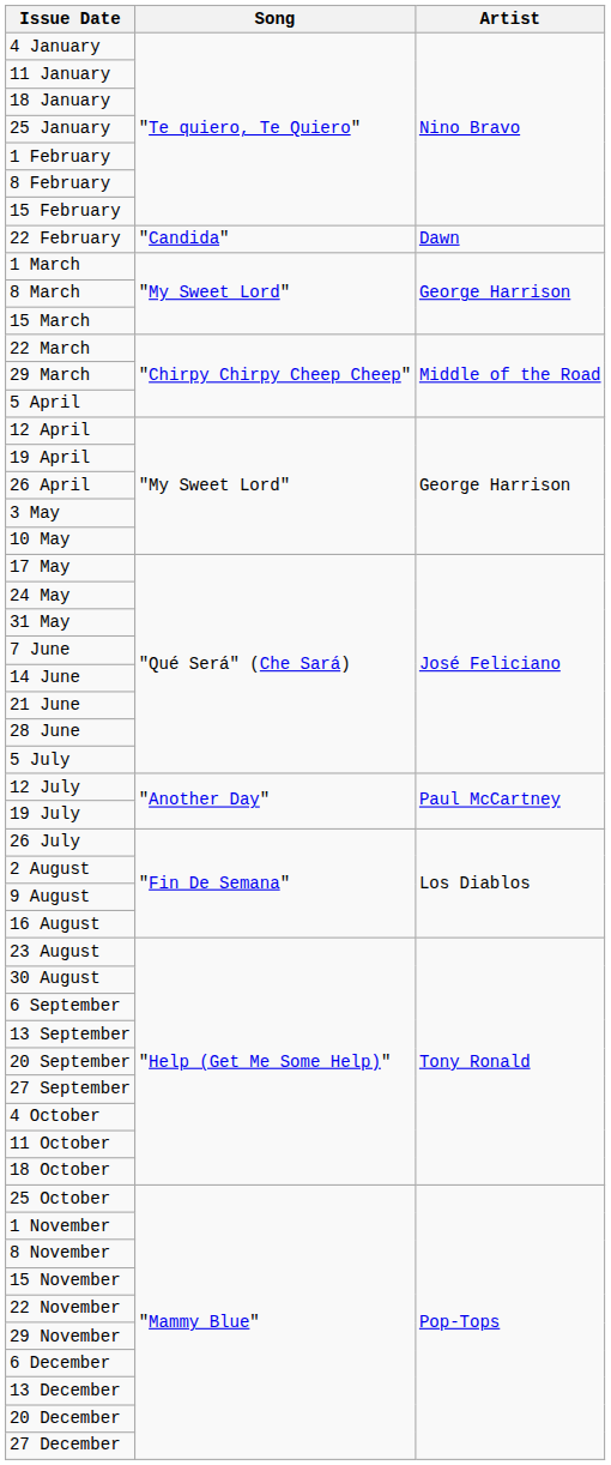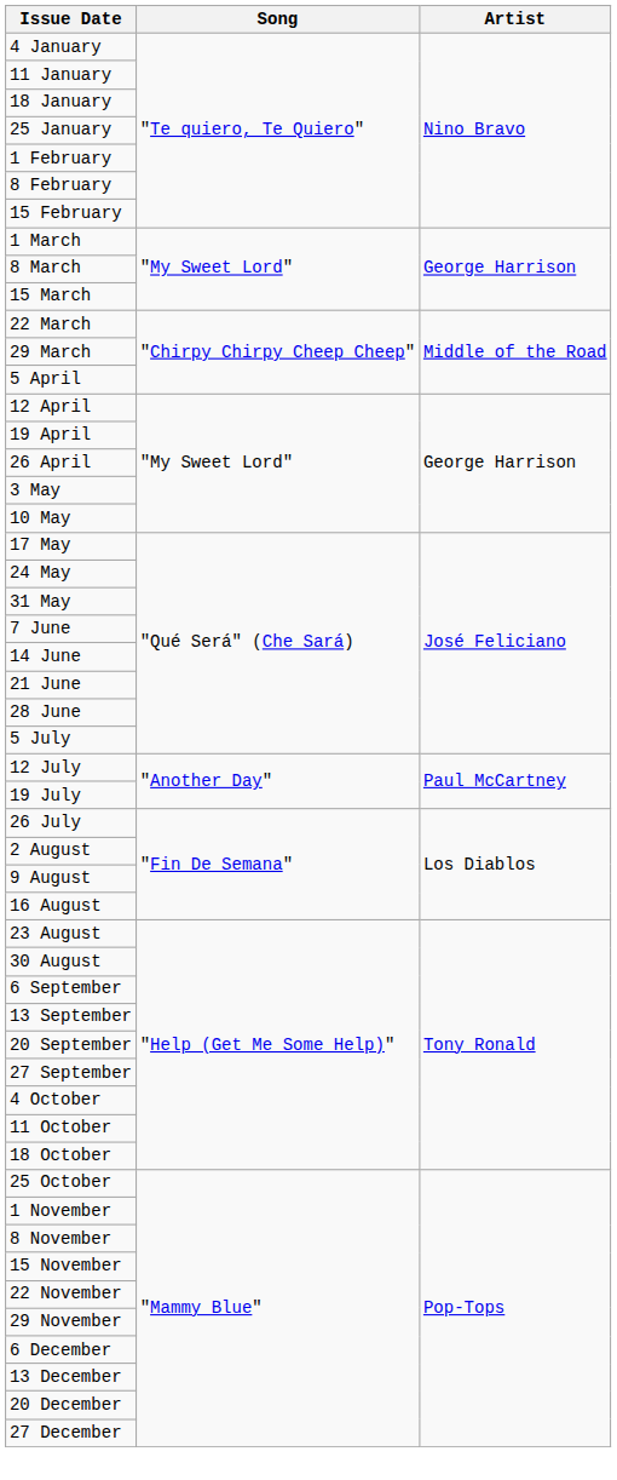- row: 22 February | "Candida" | Dawn
